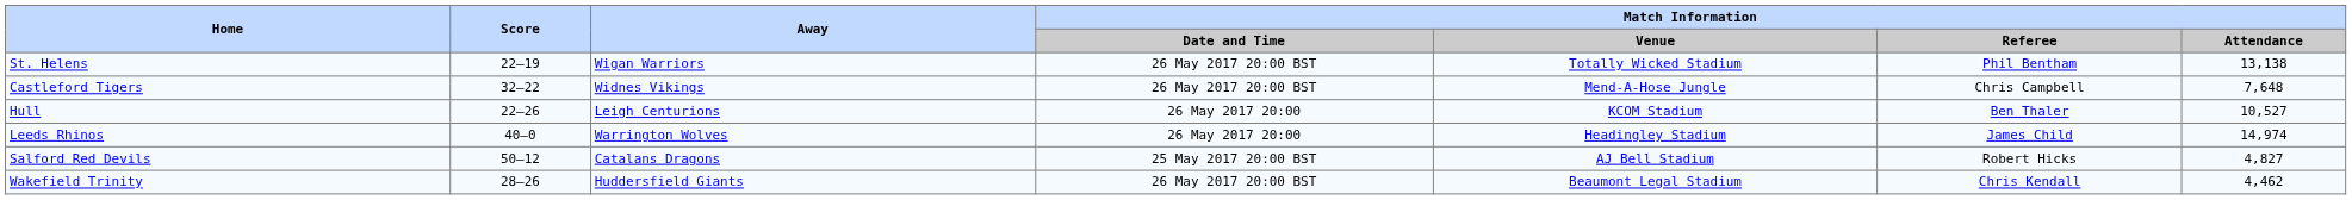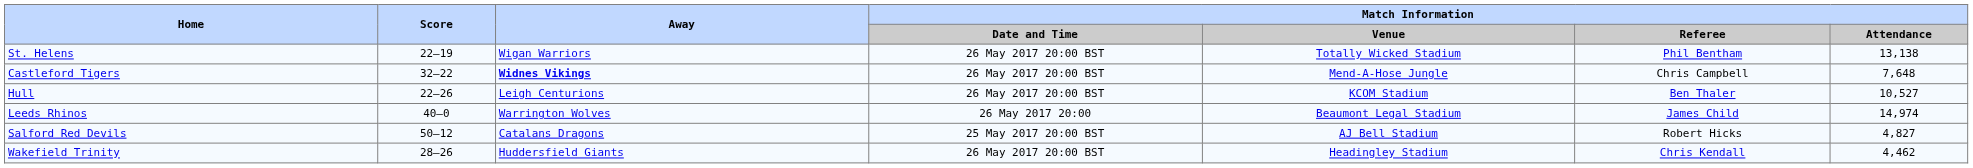Castleford Tigers | Away: normal -> bold
Hull | Match Information / Date and Time: 26 May 2017 20:00 -> 26 May 2017 20:00 BST
Leeds Rhinos | Match Information / Venue: Headingley Stadium -> Beaumont Legal Stadium
Wakefield Trinity | Match Information / Venue: Beaumont Legal Stadium -> Headingley Stadium
